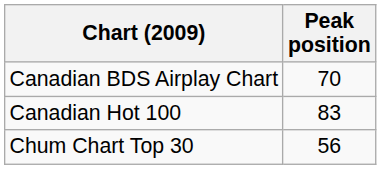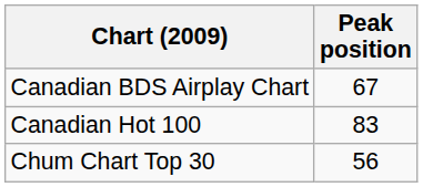Canadian BDS Airplay Chart | Peak position: 70 -> 67
